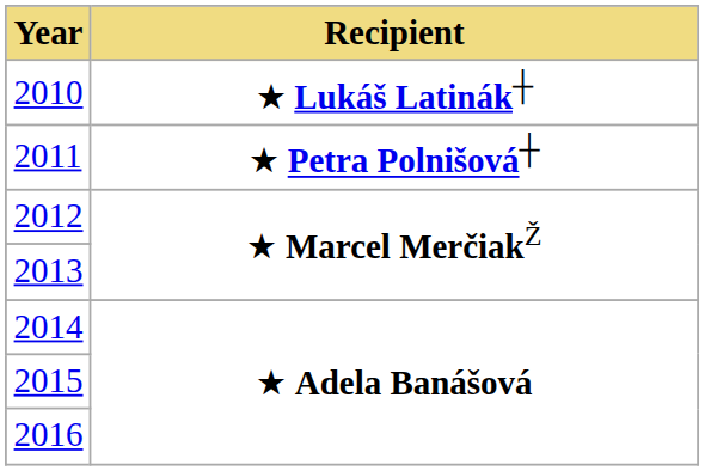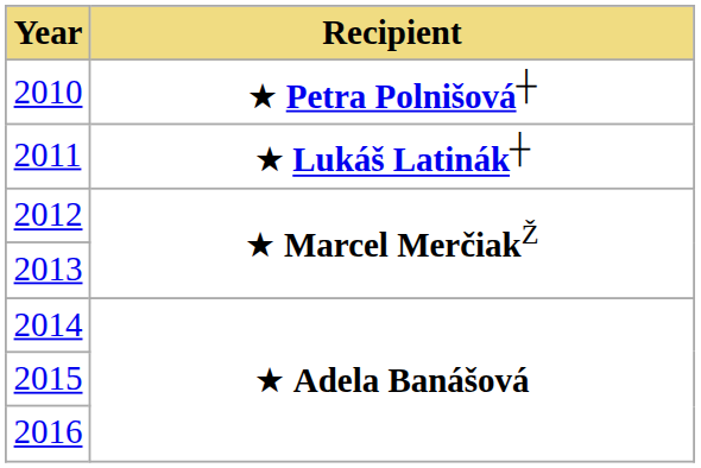2010 | Recipient: ★ Lukáš Latinák┼ -> ★ Petra Polnišová┼
2011 | Recipient: ★ Petra Polnišová┼ -> ★ Lukáš Latinák┼
